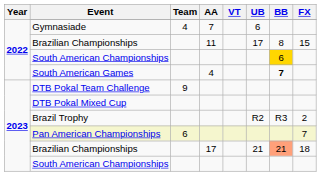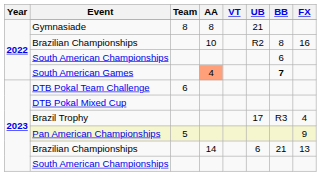Gymnasiade | Team: 4 -> 8
Gymnasiade | AA: 7 -> 8
Gymnasiade | UB: 6 -> 21
2022 / Brazilian Championships | AA: 11 -> 10
2022 / Brazilian Championships | UB: 17 -> R2
2022 / Brazilian Championships | FX: 15 -> 16
2022 / South American Championships | BB: gold background -> no background
South American Games | AA: no background -> lightsalmon background
DTB Pokal Team Challenge | Team: 9 -> 6
Brazil Trophy | UB: R2 -> 17
Brazil Trophy | FX: 2 -> 4
Pan American Championships | Team: 6 -> 5
Pan American Championships | FX: 7 -> 9
2023 / Brazilian Championships | AA: 17 -> 14
2023 / Brazilian Championships | UB: 21 -> 6
2023 / Brazilian Championships | BB: lightsalmon background -> no background
2023 / Brazilian Championships | FX: 18 -> 13
